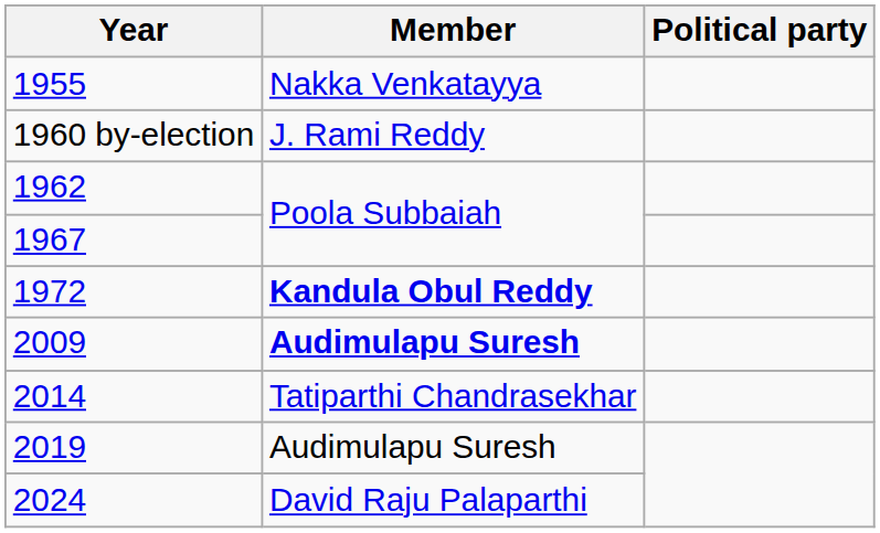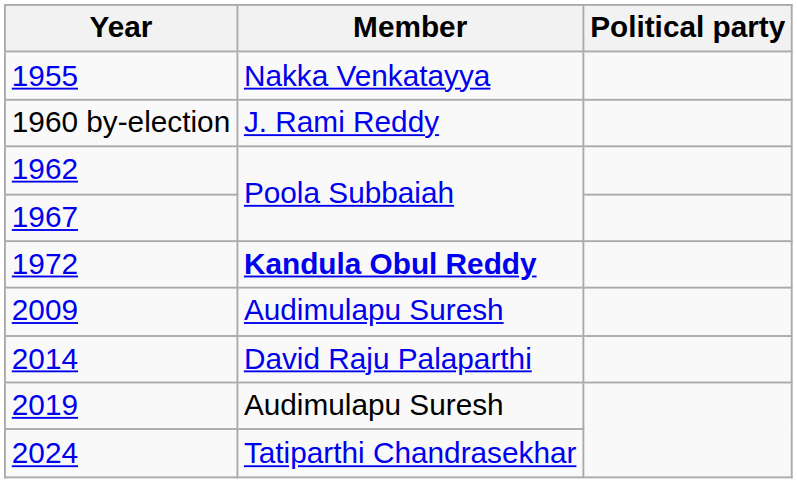2009 | Member: bold -> normal
2014 | Member: Tatiparthi Chandrasekhar -> David Raju Palaparthi
2024 | Member: David Raju Palaparthi -> Tatiparthi Chandrasekhar
